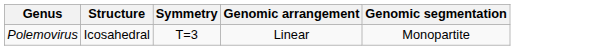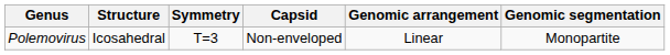+ column: Capsid | Non-enveloped
